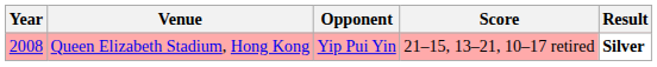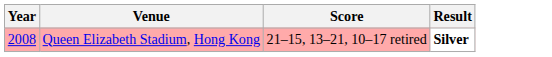- column: Opponent | Yip Pui Yin
